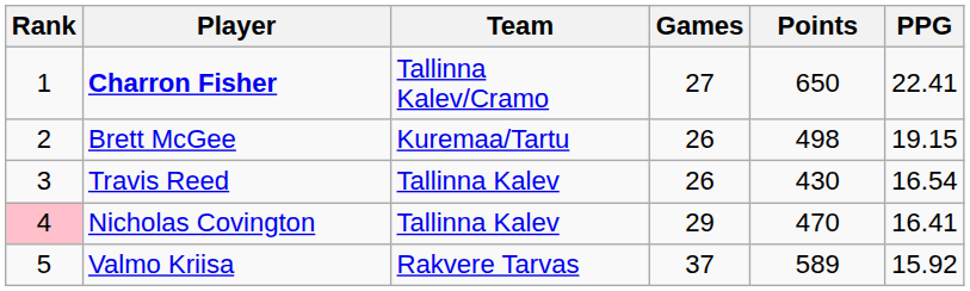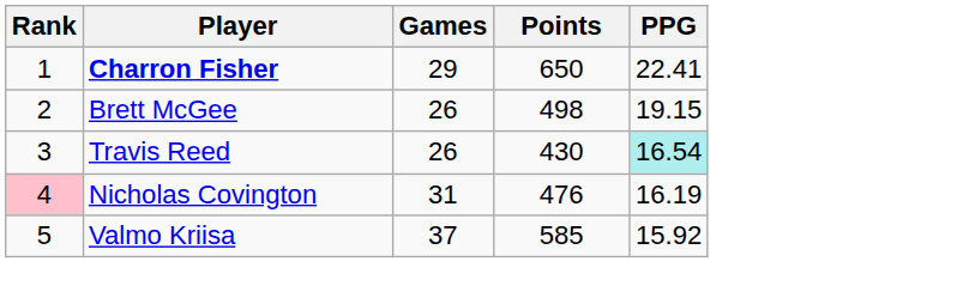- column: Team | Tallinna Kalev/Cramo | Kuremaa/Tartu | Tallinna Kalev | Tallinna Kalev | Rakvere Tarvas
Charron Fisher | Games: 27 -> 29
Travis Reed | PPG: no background -> paleturquoise background
Nicholas Covington | Games: 29 -> 31
Nicholas Covington | Points: 470 -> 476
Nicholas Covington | PPG: 16.41 -> 16.19
Valmo Kriisa | Points: 589 -> 585
